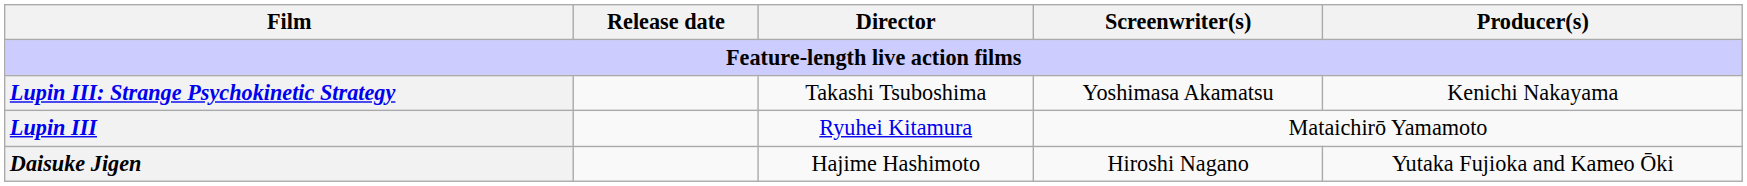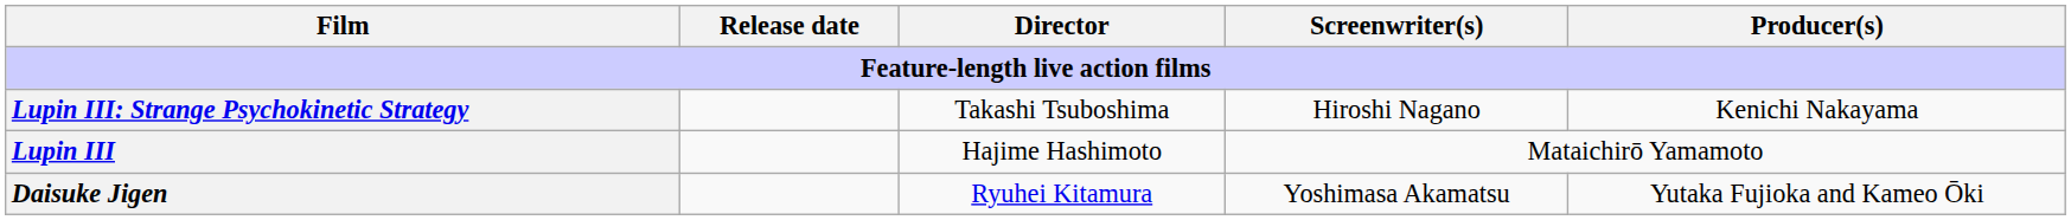Lupin III: Strange Psychokinetic Strategy | Screenwriter(s): Yoshimasa Akamatsu -> Hiroshi Nagano
Lupin III | Director: Ryuhei Kitamura -> Hajime Hashimoto
Daisuke Jigen | Director: Hajime Hashimoto -> Ryuhei Kitamura
Daisuke Jigen | Screenwriter(s): Hiroshi Nagano -> Yoshimasa Akamatsu
